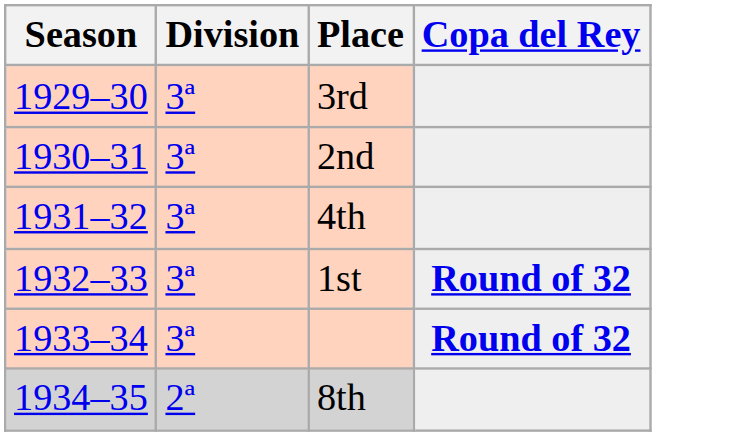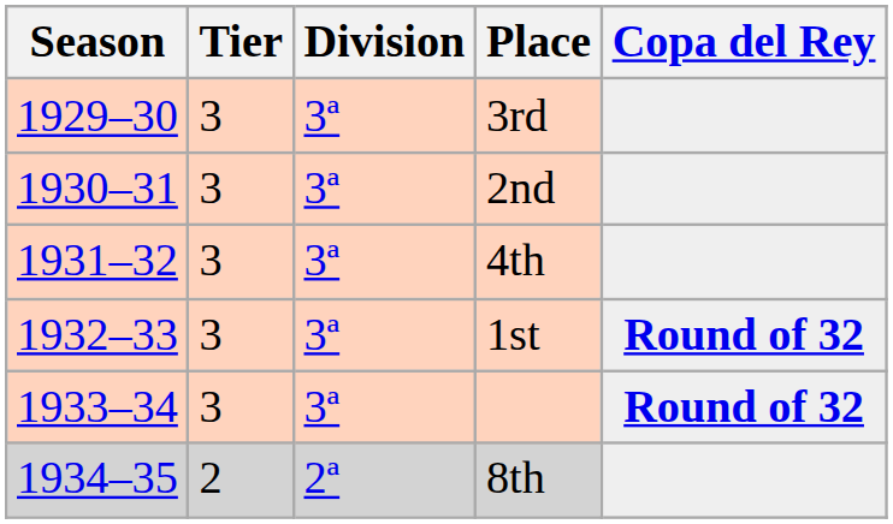+ column: Tier | 3 | 3 | 3 | 3 | 3 | 2
